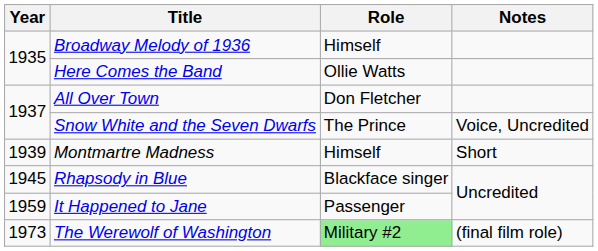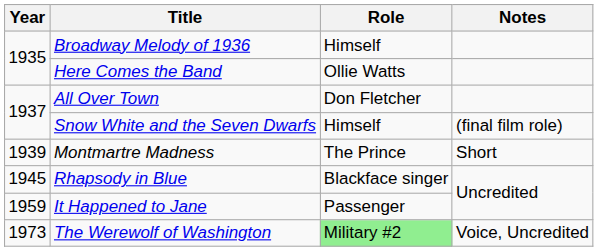Snow White and the Seven Dwarfs | Role: The Prince -> Himself
Snow White and the Seven Dwarfs | Notes: Voice, Uncredited -> (final film role)
Montmartre Madness | Role: Himself -> The Prince
The Werewolf of Washington | Notes: (final film role) -> Voice, Uncredited
